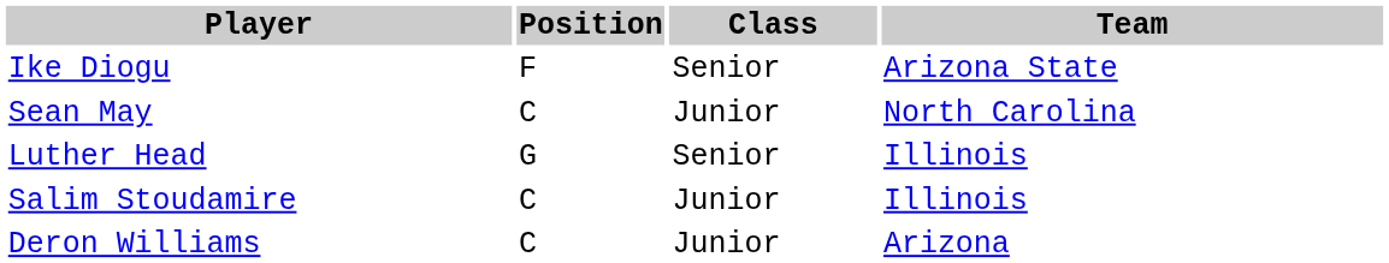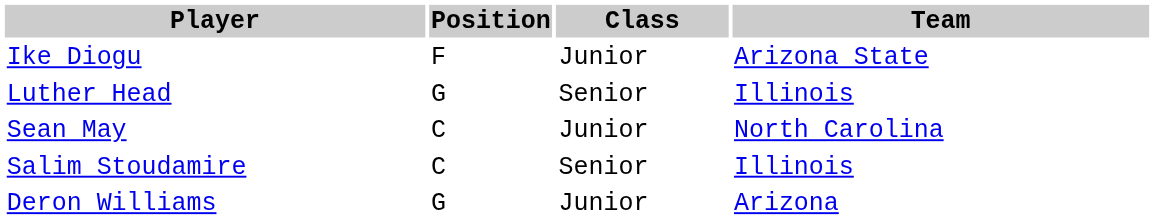Ike Diogu | Class: Senior -> Junior
rows swapped: Luther Head <-> Sean May
Salim Stoudamire | Class: Junior -> Senior
Deron Williams | Position: C -> G
